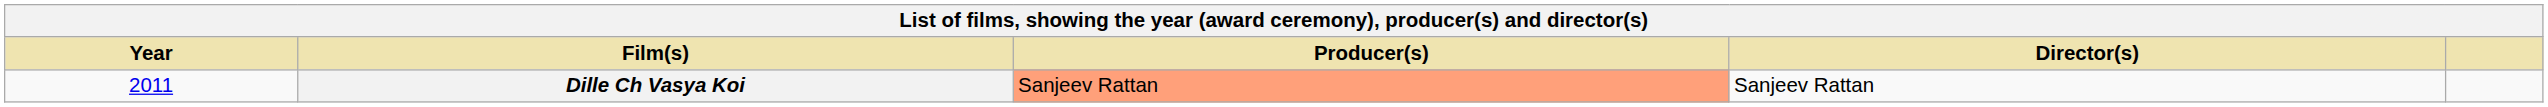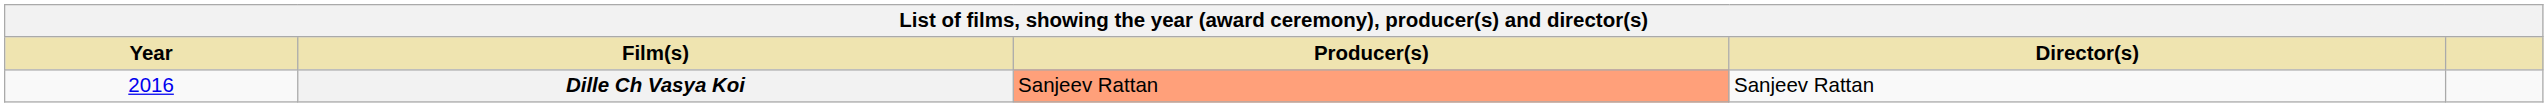Dille Ch Vasya Koi | Year: 2011 -> 2016
